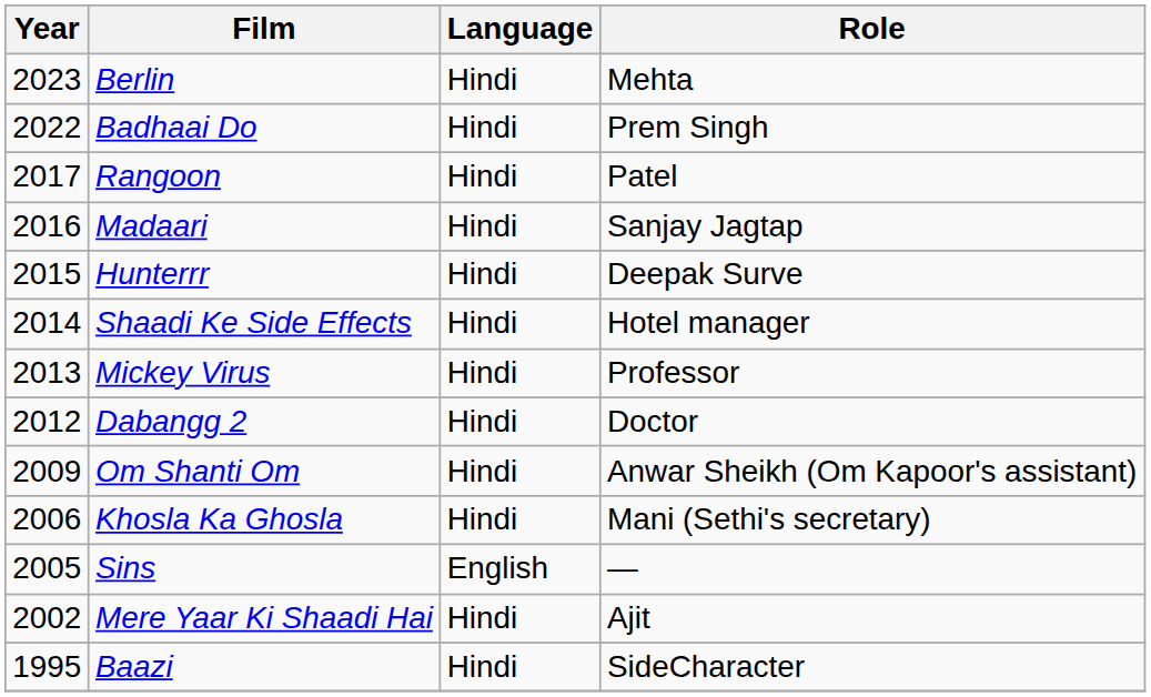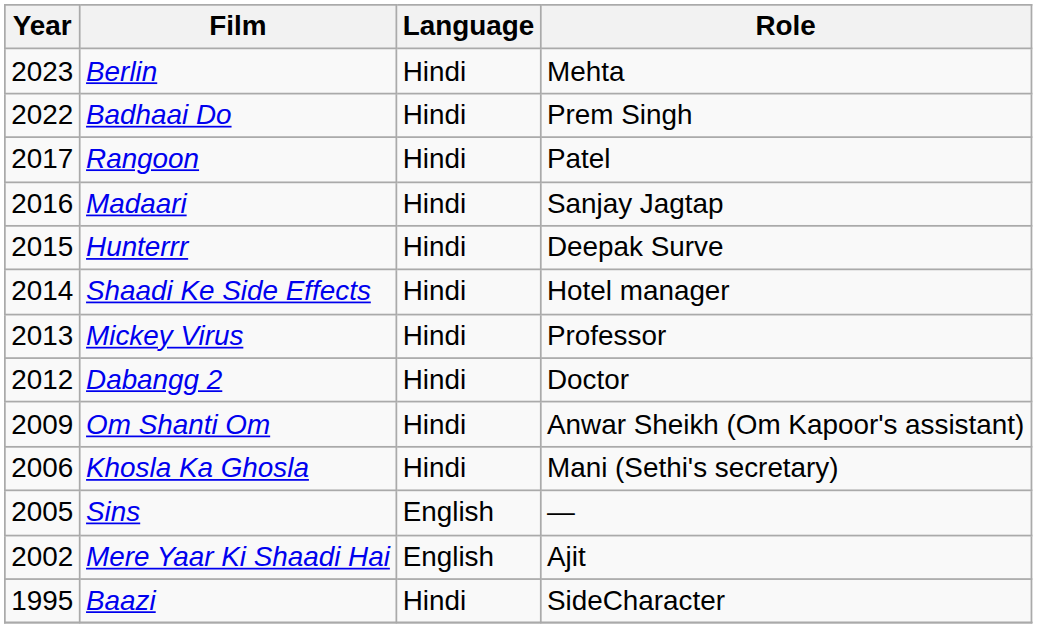Mere Yaar Ki Shaadi Hai | Language: Hindi -> English
